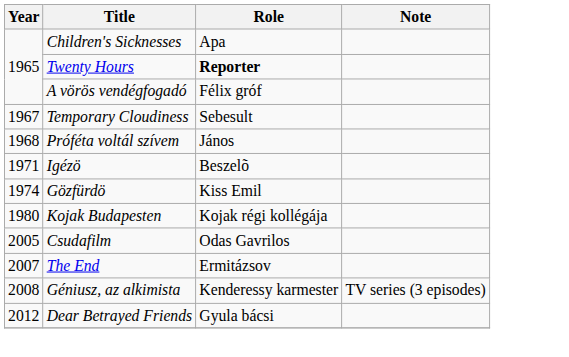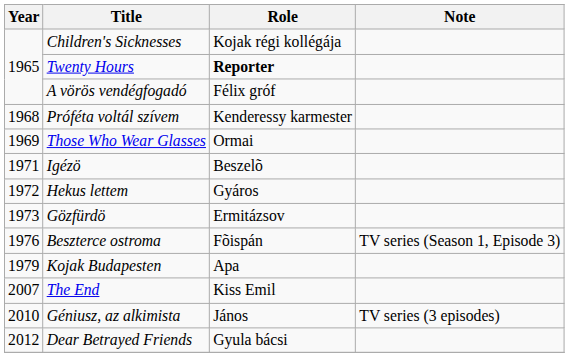Children's Sicknesses | Role: Apa -> Kojak régi kollégája
- row: 1967 | Temporary Cloudiness | Sebesult
Próféta voltál szívem | Role: János -> Kenderessy karmester
+ row: 1969 | Those Who Wear Glasses | Ormai
+ row: 1972 | Hekus lettem | Gyáros
Gözfürdö | Year: 1974 -> 1973
Gözfürdö | Role: Kiss Emil -> Ermitázsov
+ row: 1976 | Beszterce ostroma | Fõispán | TV series (Season 1, Episode 3)
Kojak Budapesten | Year: 1980 -> 1979
Kojak Budapesten | Role: Kojak régi kollégája -> Apa
- row: 2005 | Csudafilm | Odas Gavrilos
The End | Role: Ermitázsov -> Kiss Emil
Géniusz, az alkimista | Year: 2008 -> 2010
Géniusz, az alkimista | Role: Kenderessy karmester -> János
